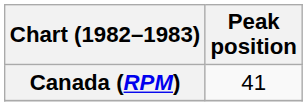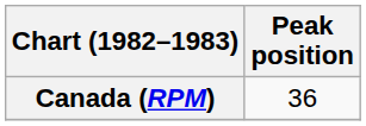Canada (RPM) | Peak position: 41 -> 36
